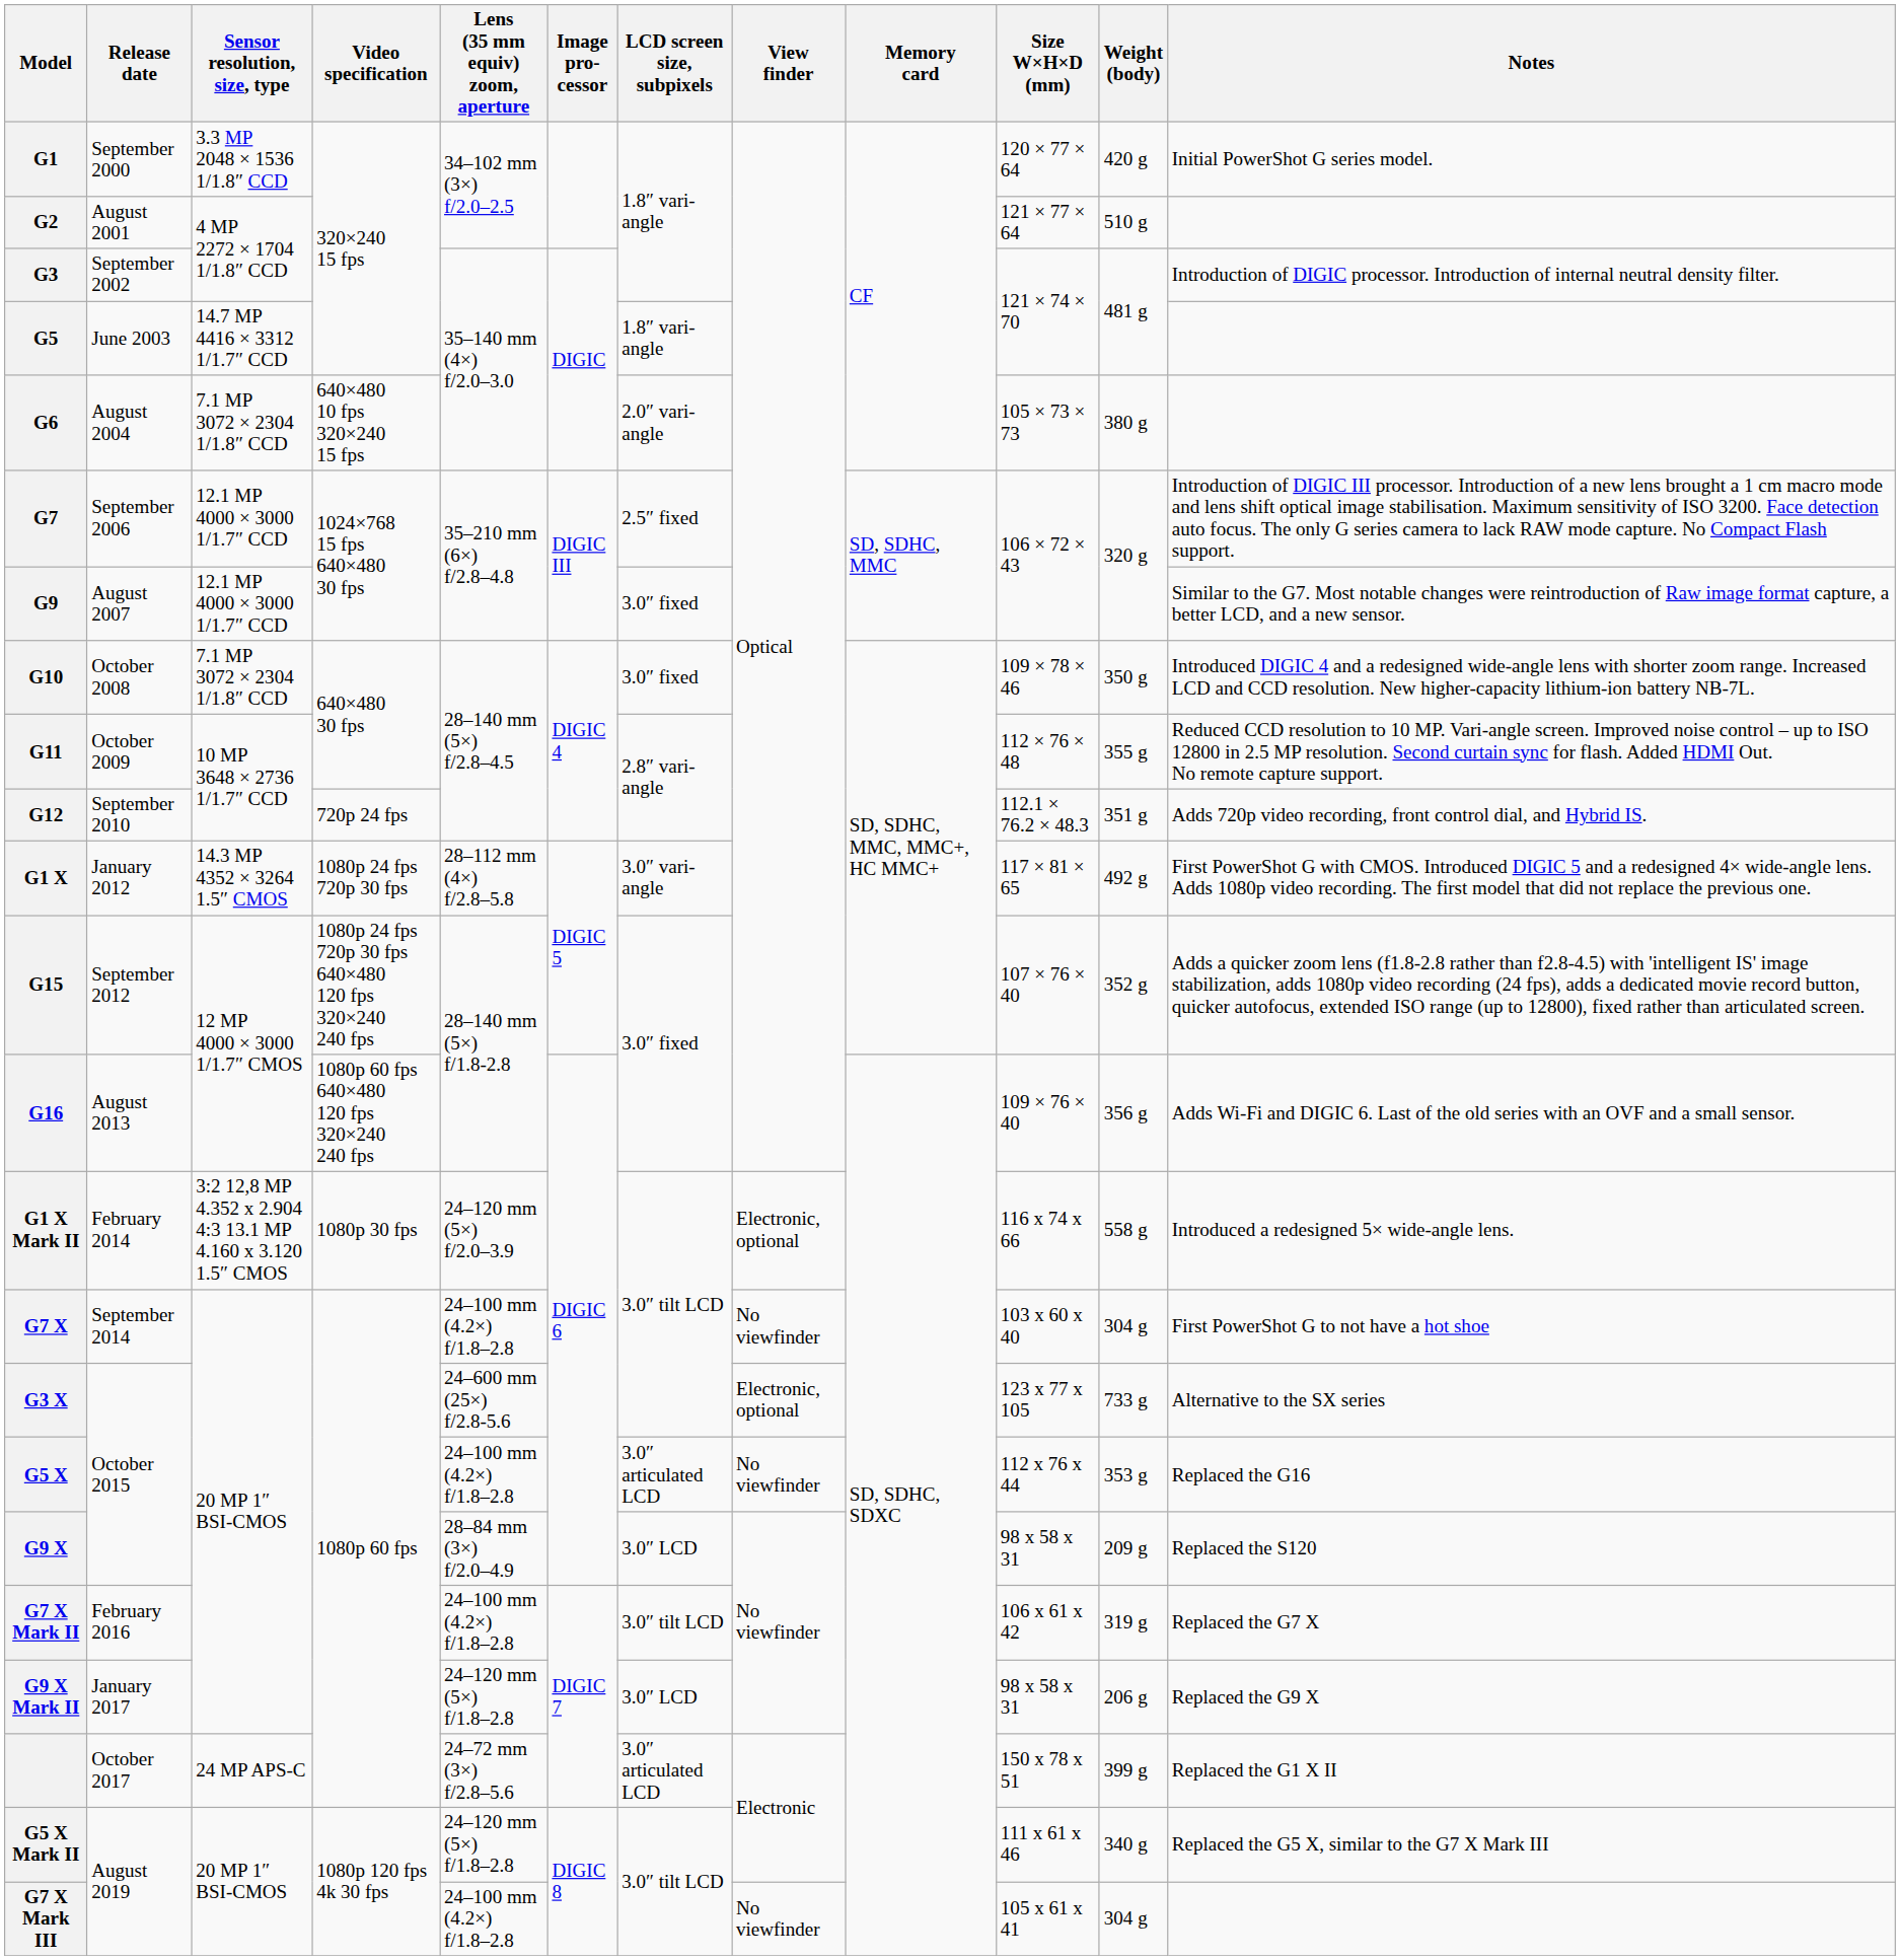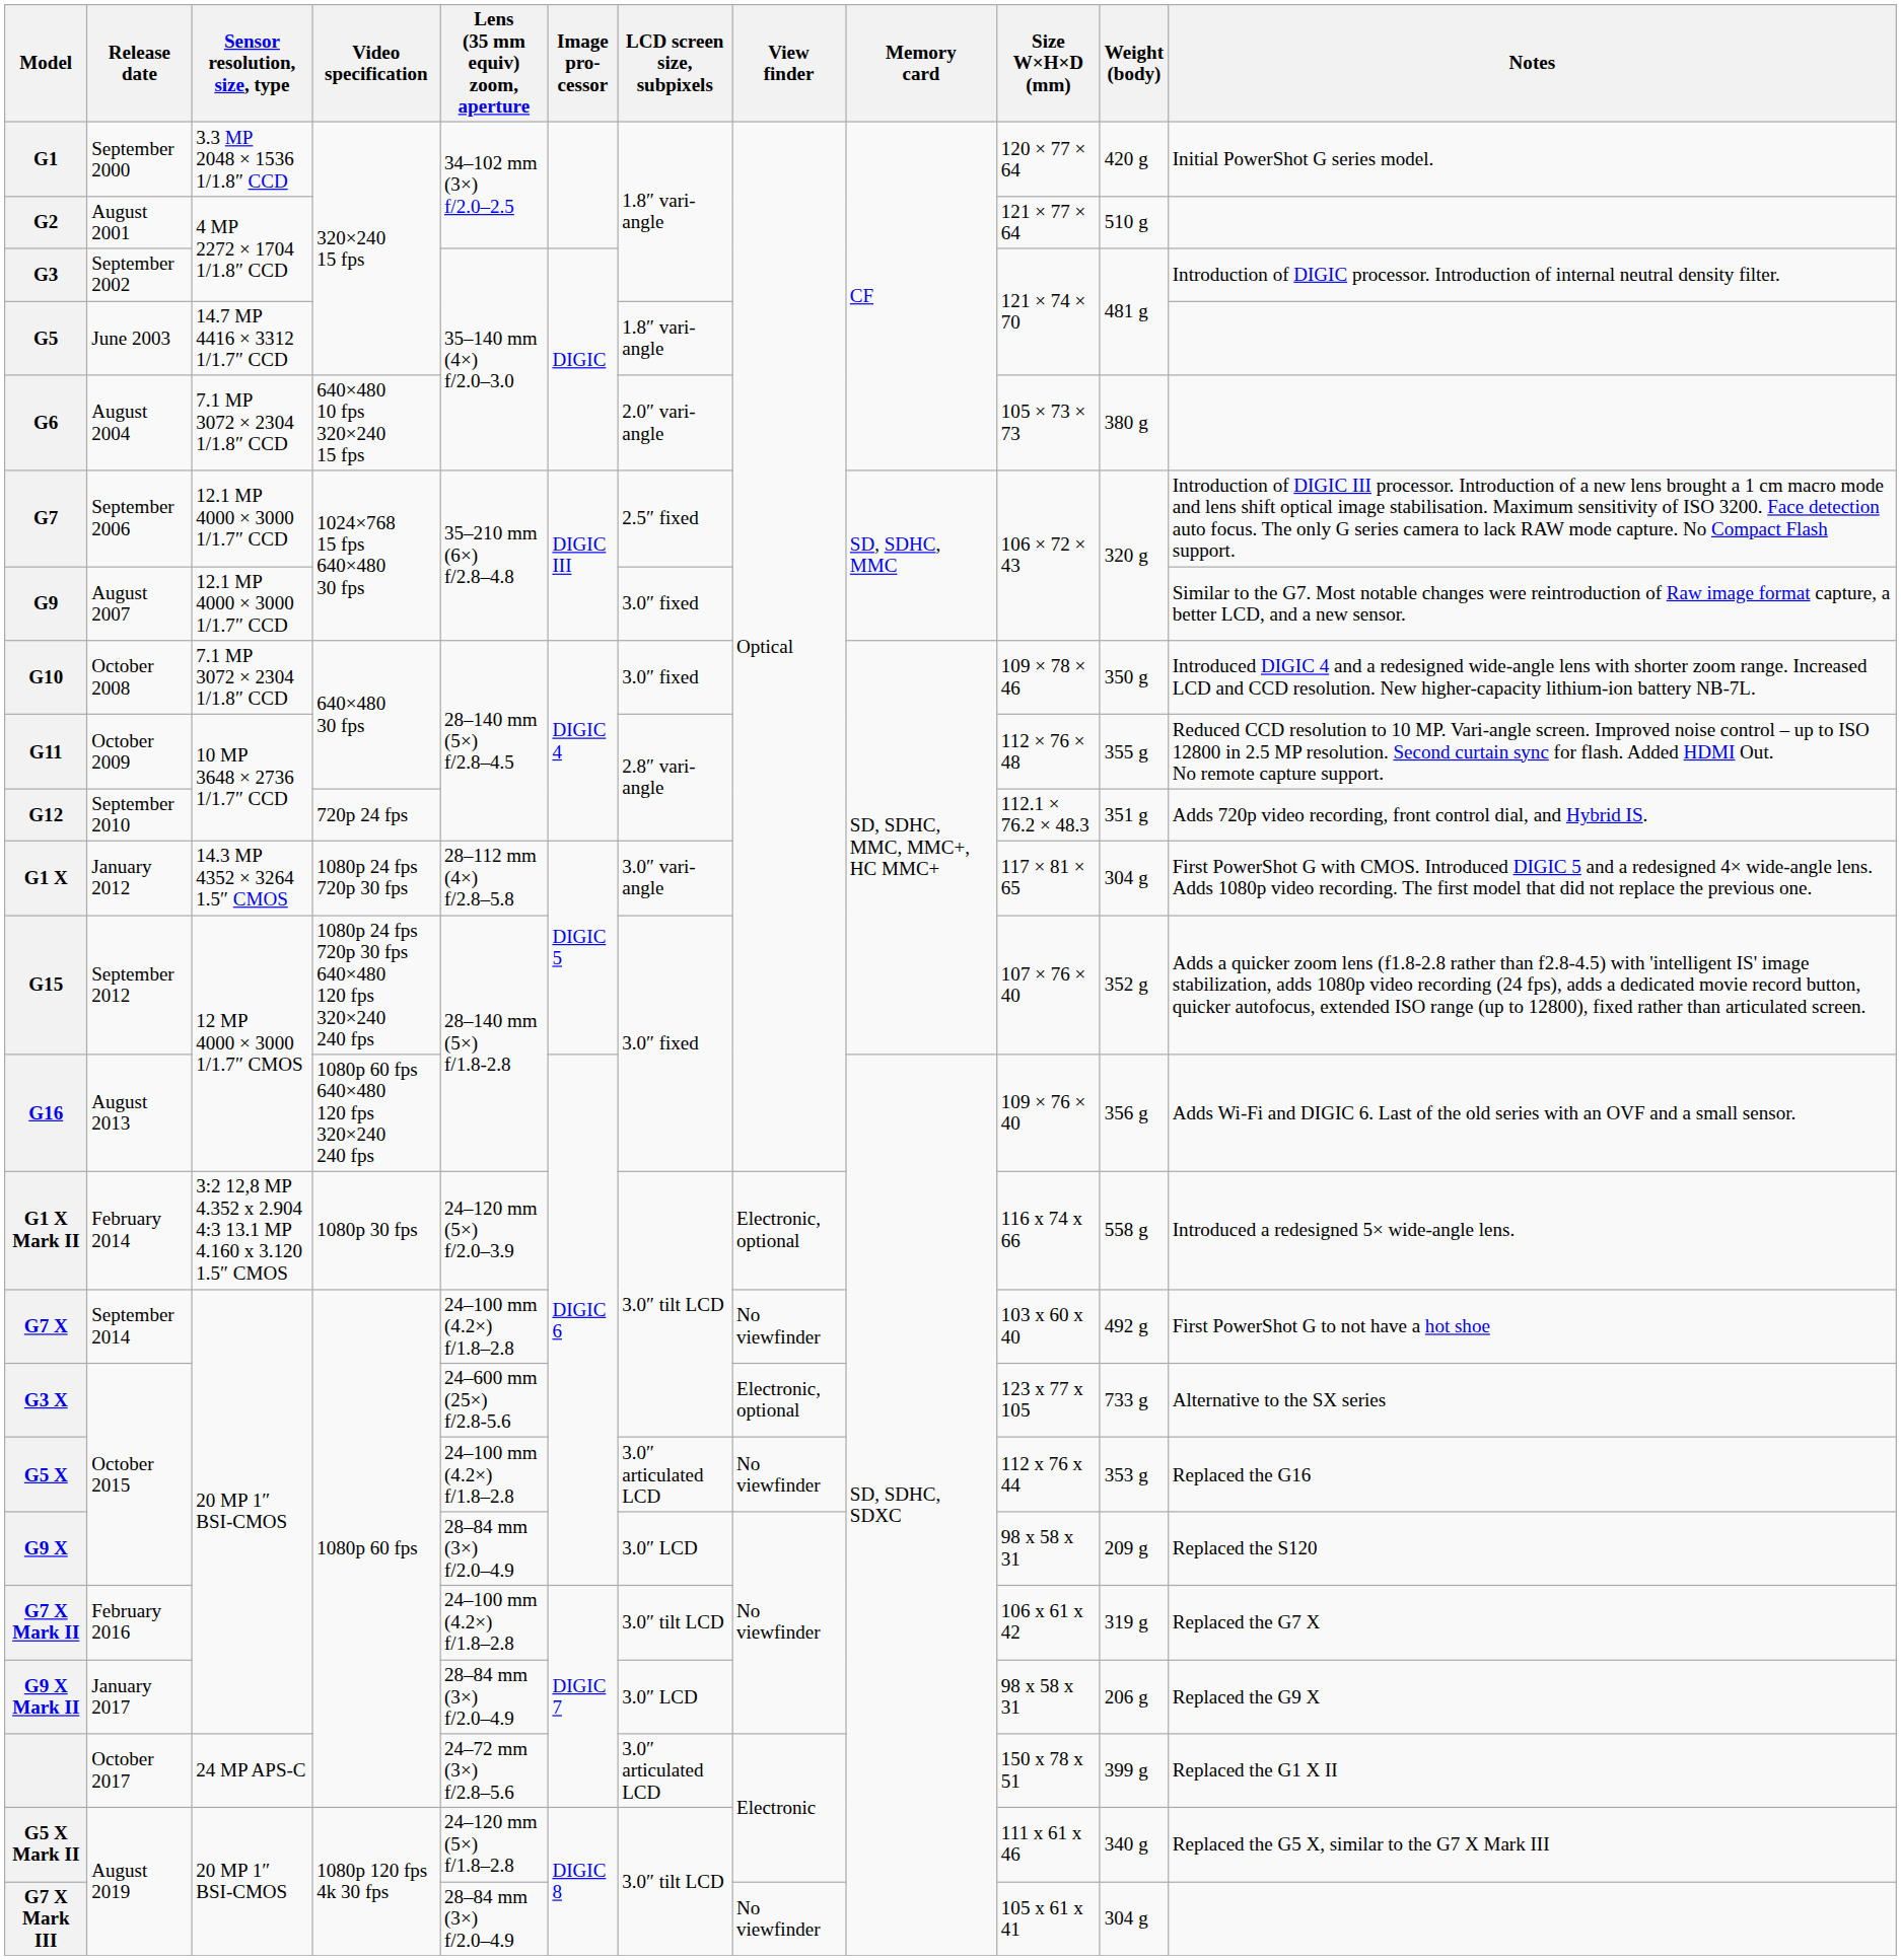G1 X | Weight (body): 492 g -> 304 g
G7 X | Weight (body): 304 g -> 492 g
G9 X Mark II | Lens (35 mm equiv) zoom, aperture: 24–120 mm (5×) f/1.8–2.8 -> 28–84 mm (3×) f/2.0–4.9
G7 X Mark III | Lens (35 mm equiv) zoom, aperture: 24–100 mm (4.2×) f/1.8–2.8 -> 28–84 mm (3×) f/2.0–4.9
